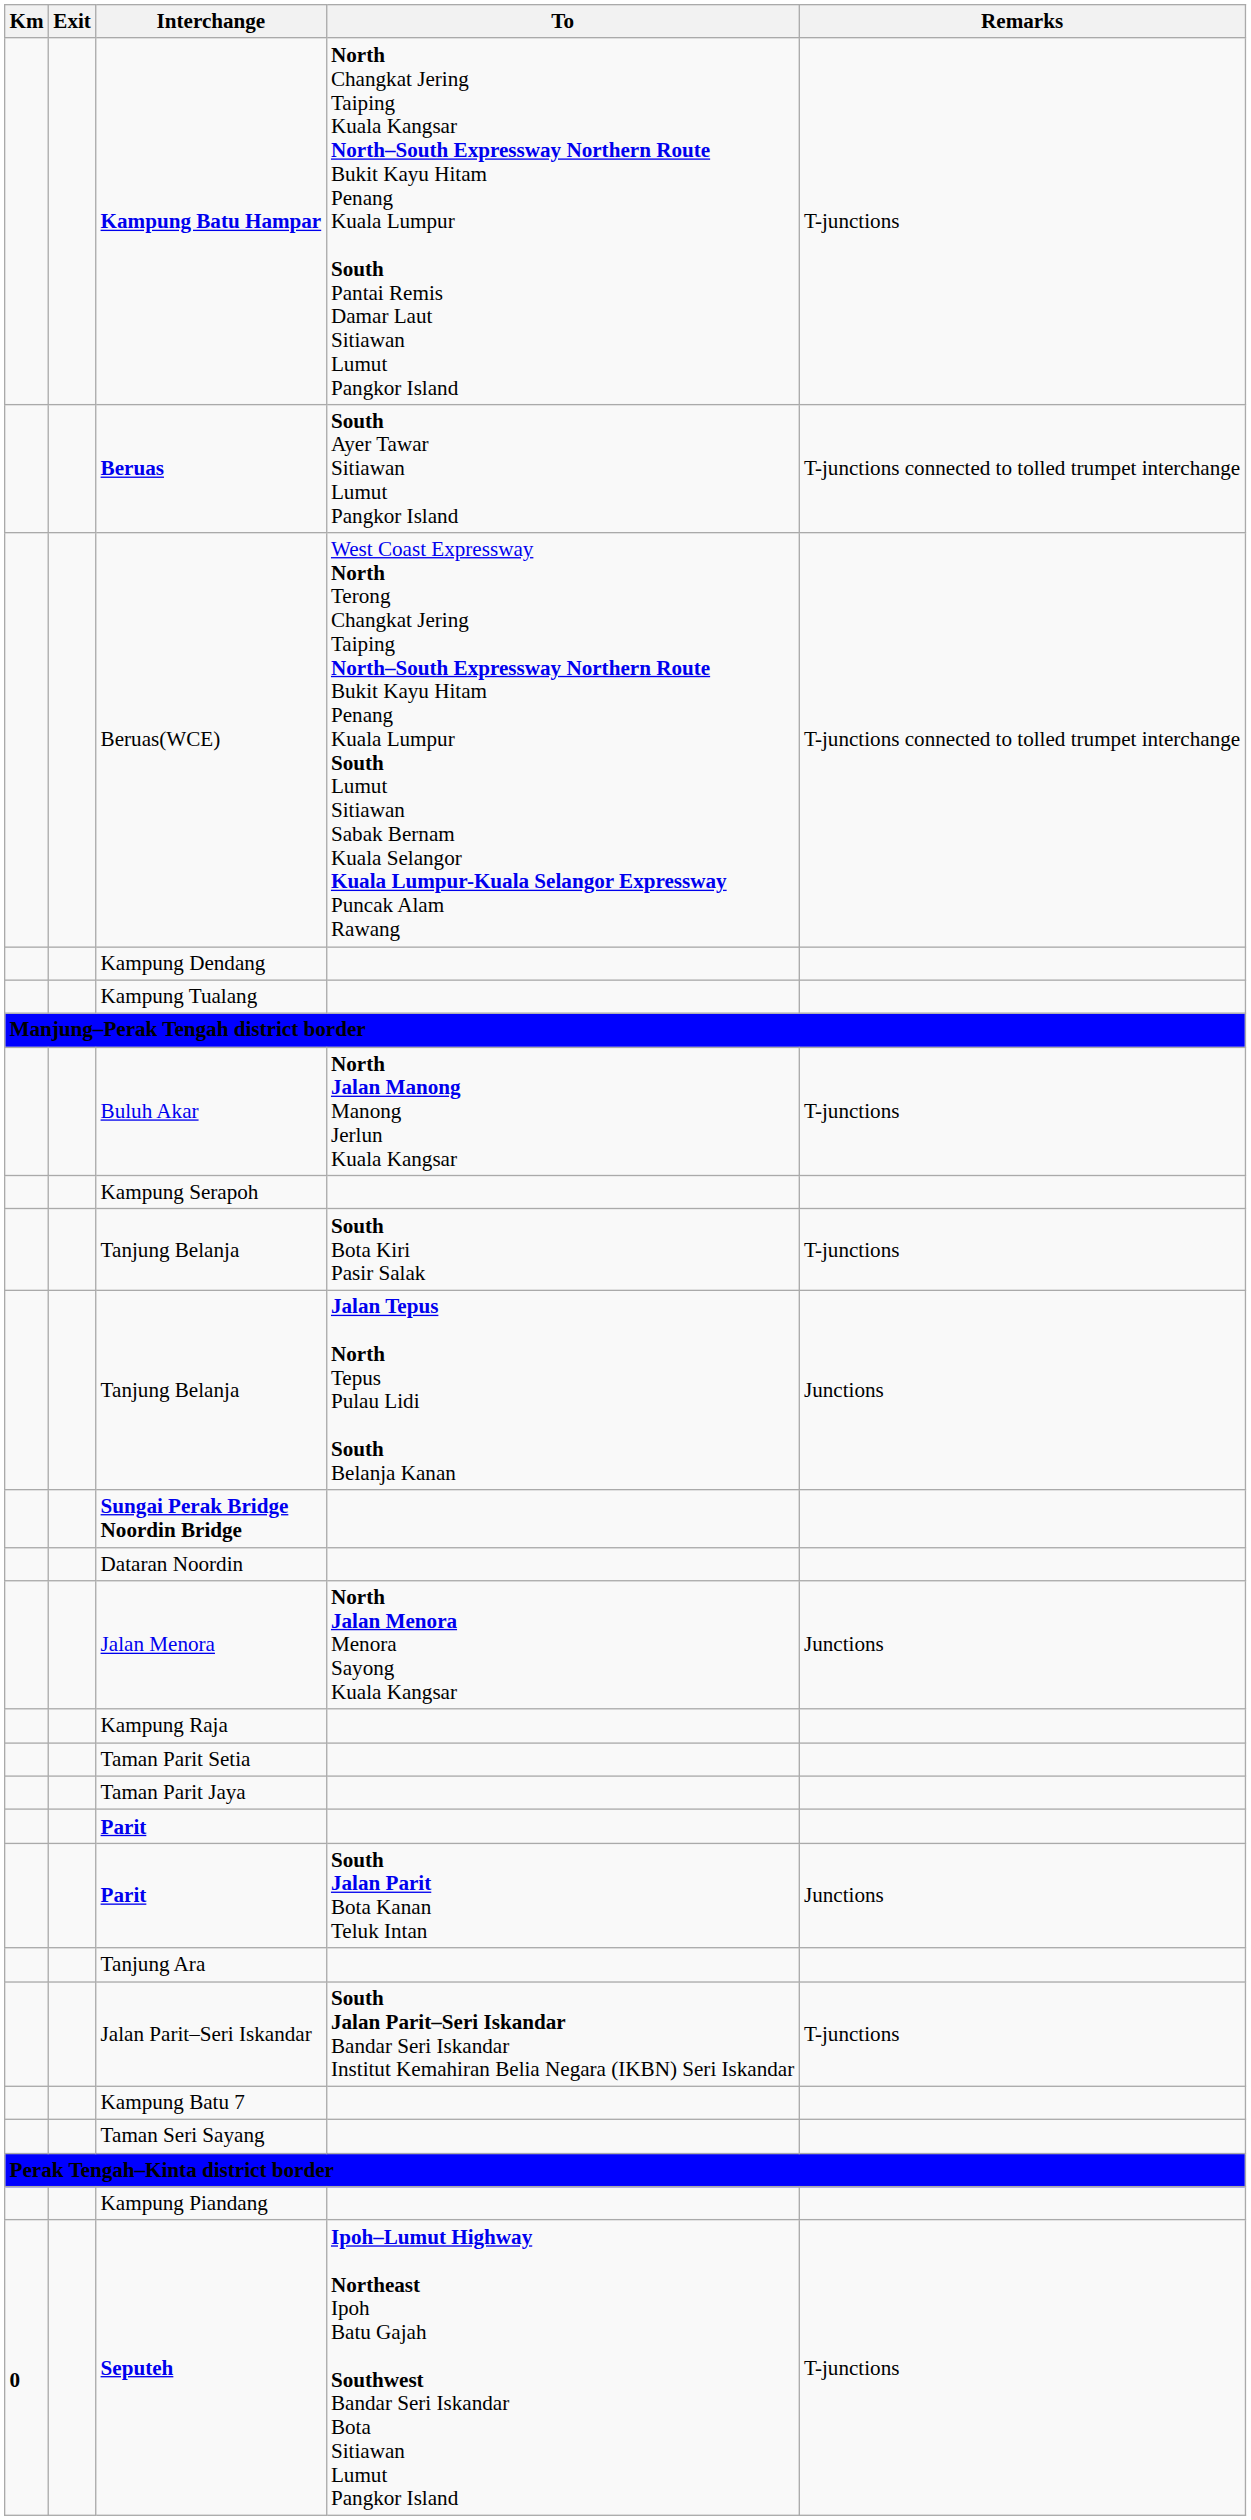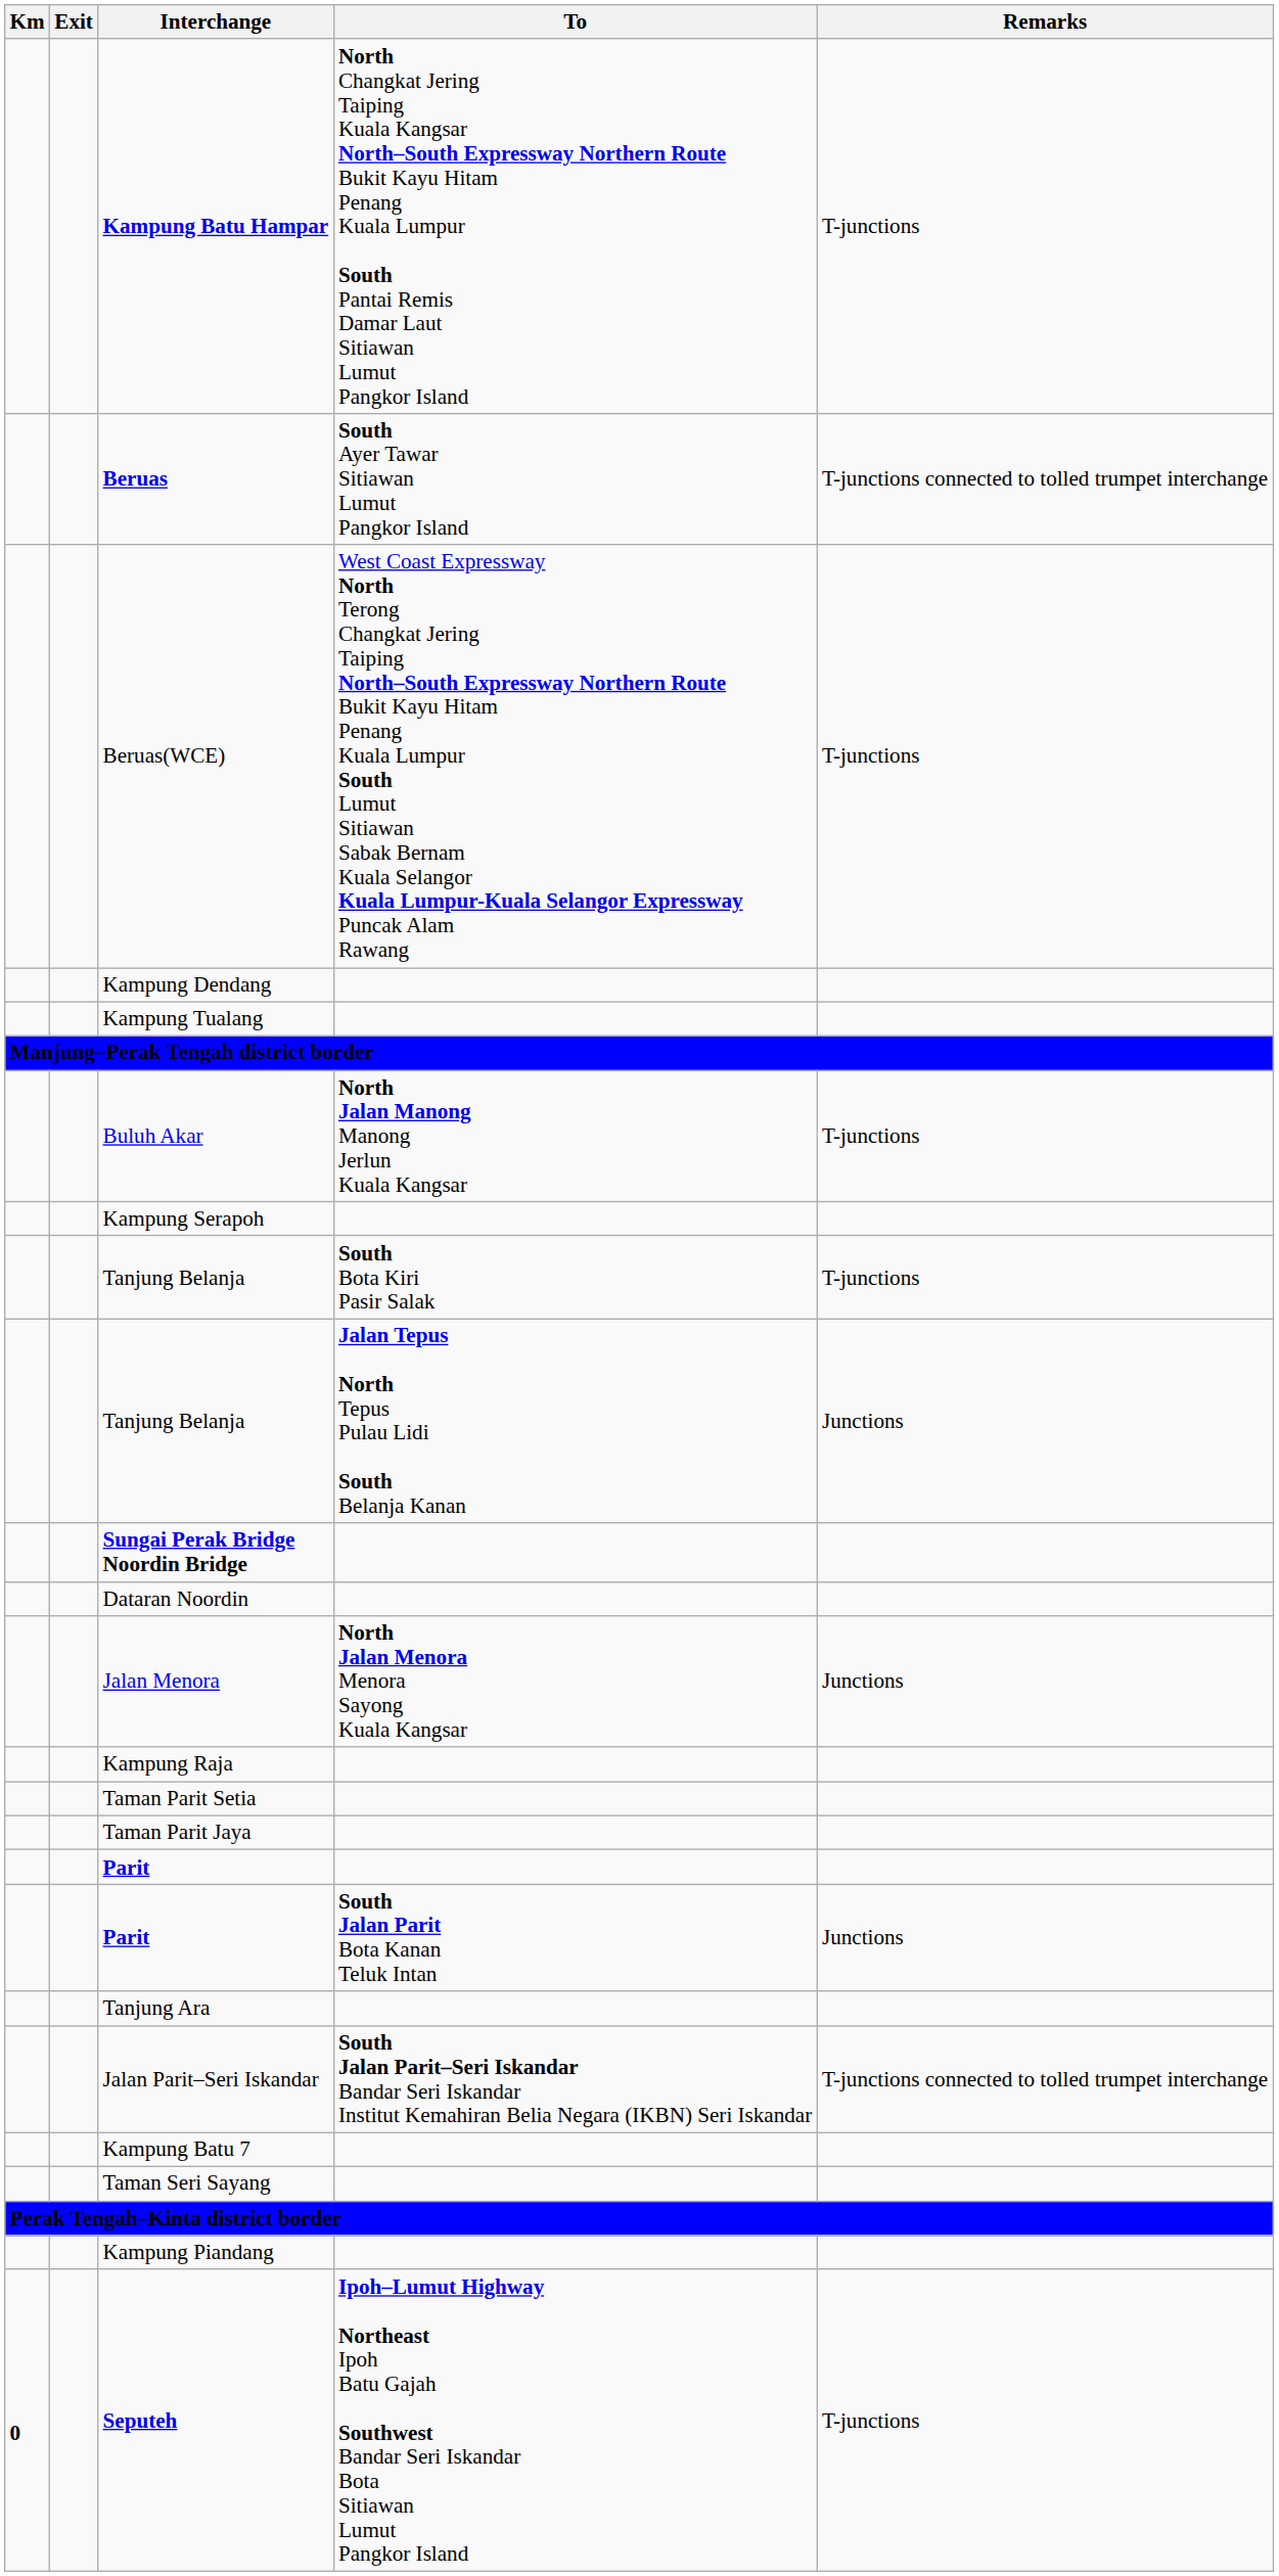Beruas(WCE) | Remarks: T-junctions connected to tolled trumpet interchange -> T-junctions
Jalan Parit–Seri Iskandar | Remarks: T-junctions -> T-junctions connected to tolled trumpet interchange
